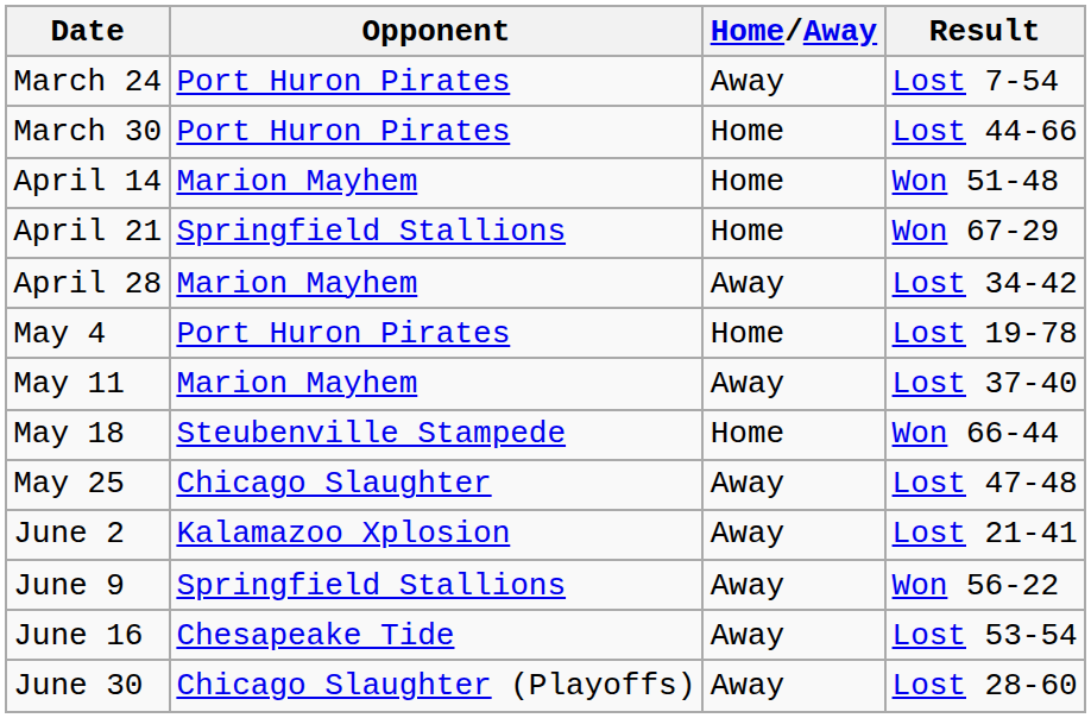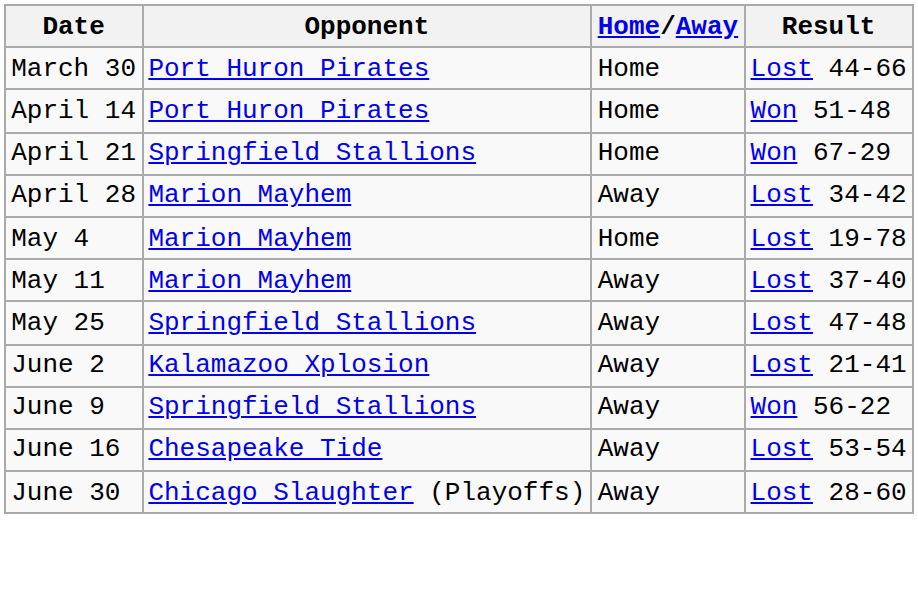- row: March 24 | Port Huron Pirates | Away | Lost 7-54
April 14 | Opponent: Marion Mayhem -> Port Huron Pirates
May 4 | Opponent: Port Huron Pirates -> Marion Mayhem
- row: May 18 | Steubenville Stampede | Home | Won 66-44
May 25 | Opponent: Chicago Slaughter -> Springfield Stallions
